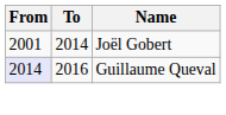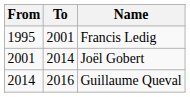+ row: 1995 | 2001 | Francis Ledig
Guillaume Queval | From: lavender background -> no background
